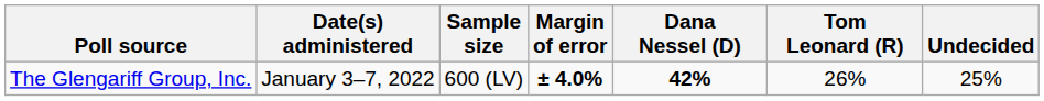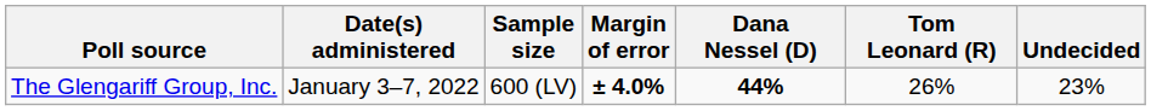The Glengariff Group, Inc. | Dana Nessel (D): 42% -> 44%
The Glengariff Group, Inc. | Undecided: 25% -> 23%
